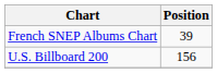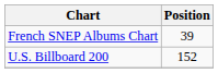U.S. Billboard 200 | Position: 156 -> 152
